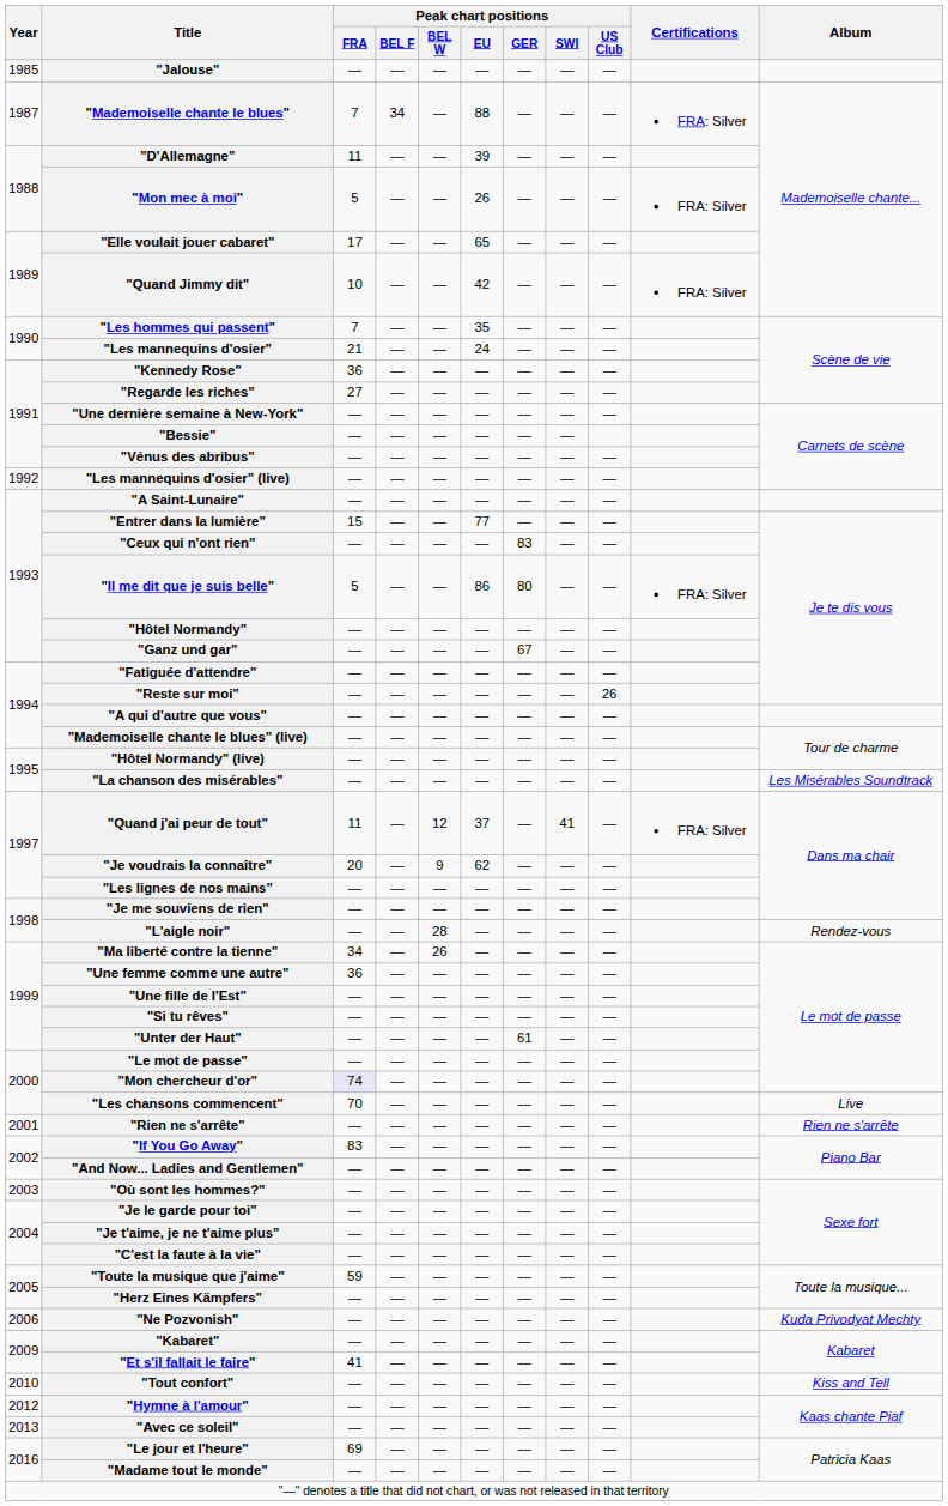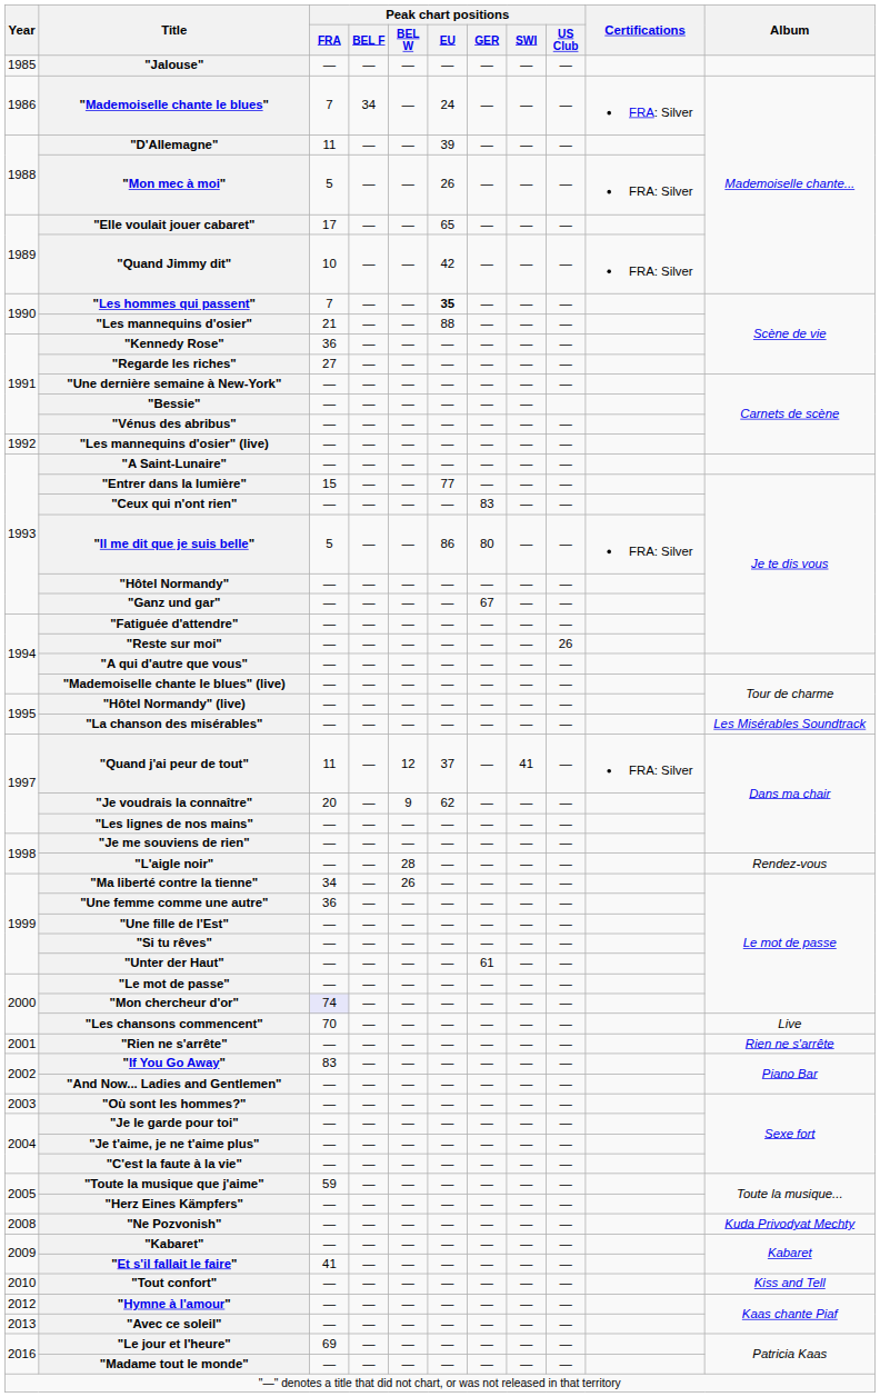"Mademoiselle chante le blues" | Year: 1987 -> 1986
"Mademoiselle chante le blues" | Peak chart positions / EU: 88 -> 24
"Les hommes qui passent" | Peak chart positions / EU: normal -> bold
"Les mannequins d'osier" | Peak chart positions / EU: 24 -> 88
"Ne Pozvonish" | Year: 2006 -> 2008
